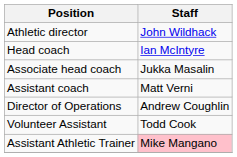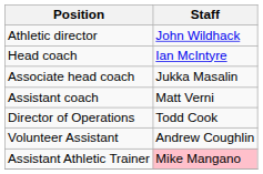Director of Operations | Staff: Andrew Coughlin -> Todd Cook
Volunteer Assistant | Staff: Todd Cook -> Andrew Coughlin
